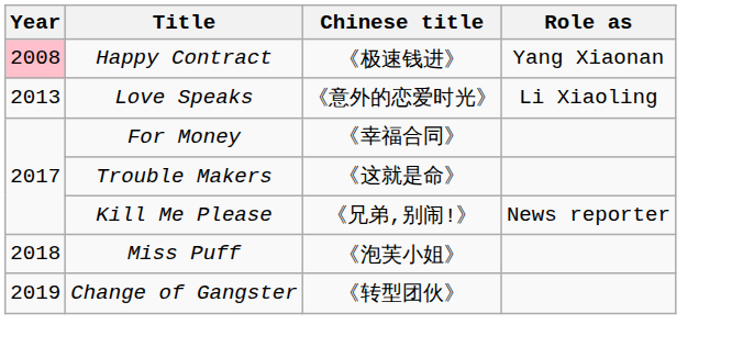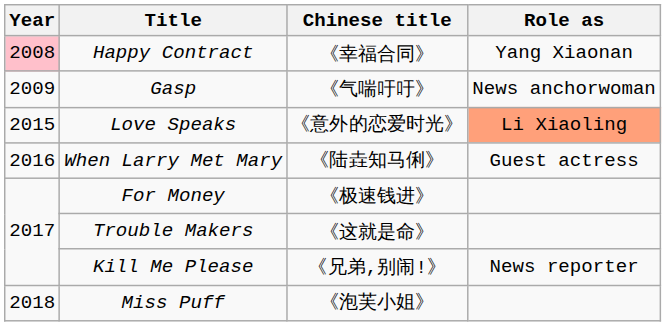Happy Contract | Chinese title: 《极速钱进》 -> 《幸福合同》
+ row: 2009 | Gasp | 《气喘吁吁》 | News anchorwoman
Love Speaks | Year: 2013 -> 2015
Love Speaks | Role as: no background -> lightsalmon background
+ row: 2016 | When Larry Met Mary | 《陆垚知马俐》 | Guest actress
For Money | Chinese title: 《幸福合同》 -> 《极速钱进》
- row: 2019 | Change of Gangster | 《转型团伙》
